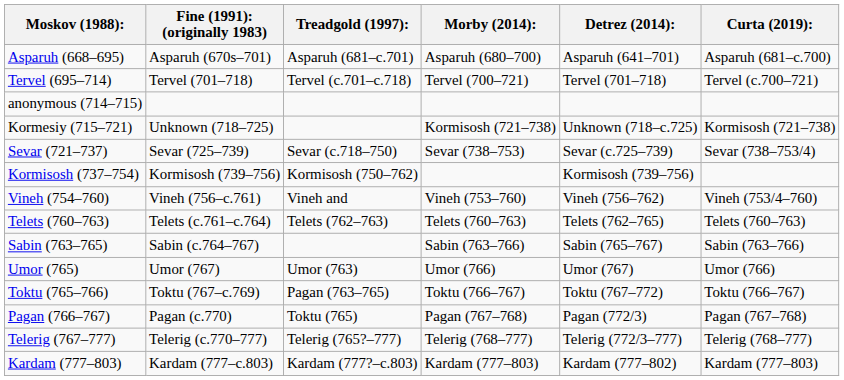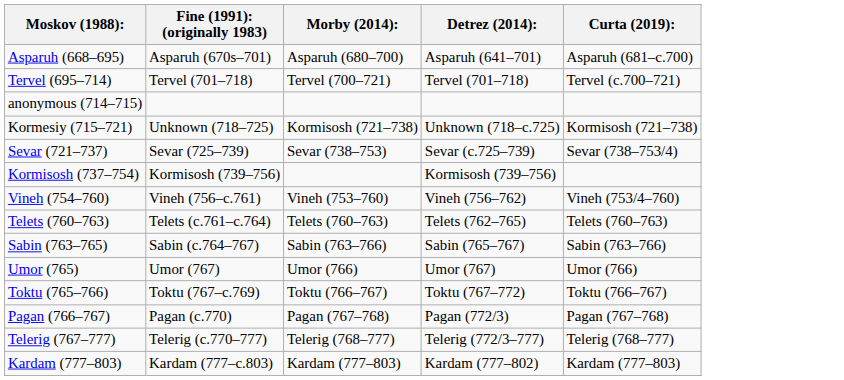- column: Treadgold (1997): | Asparuh (681–c.701) | Tervel (c.701–c.718) | Sevar (c.718–750) | Kormisosh (750–762) | Vineh and | Telets (762–763) | Umor (763) | Pagan (763–765) | Toktu (765) | Telerig (765?–777) | Kardam (777?–c.803)
